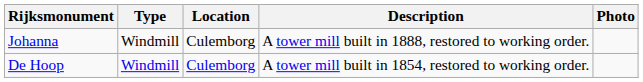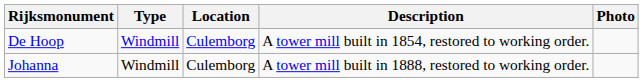rows swapped: De Hoop <-> Johanna
